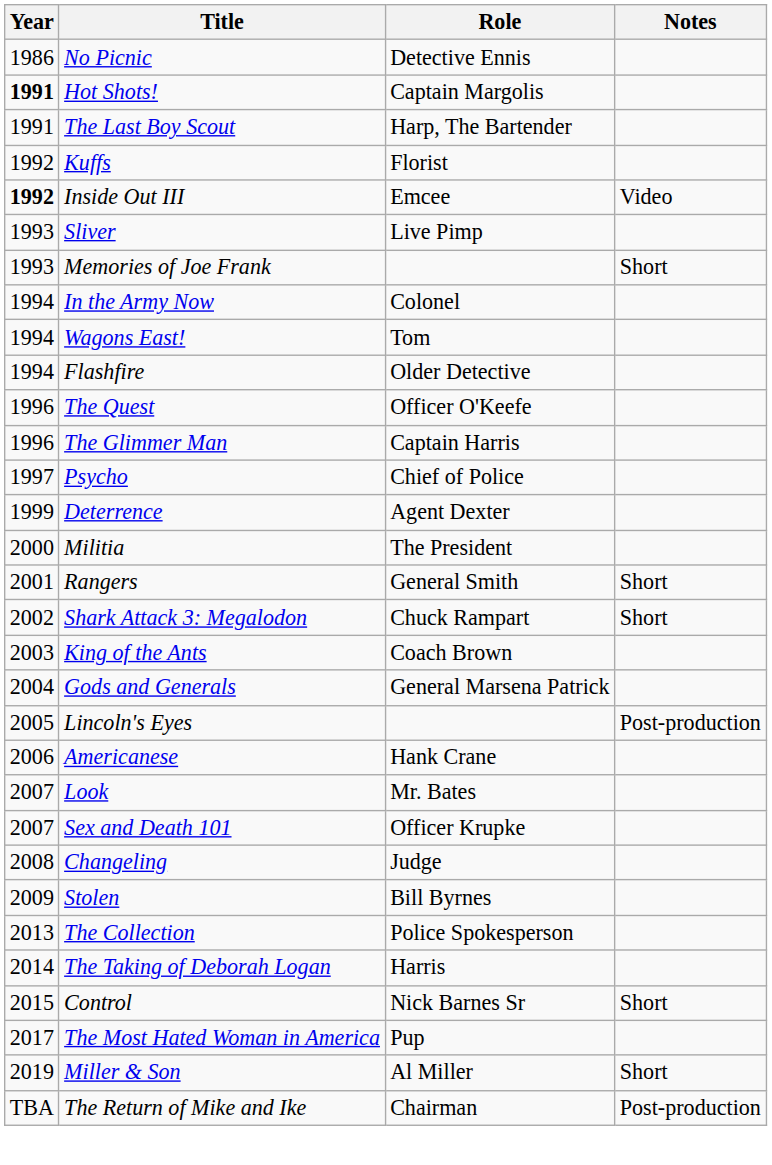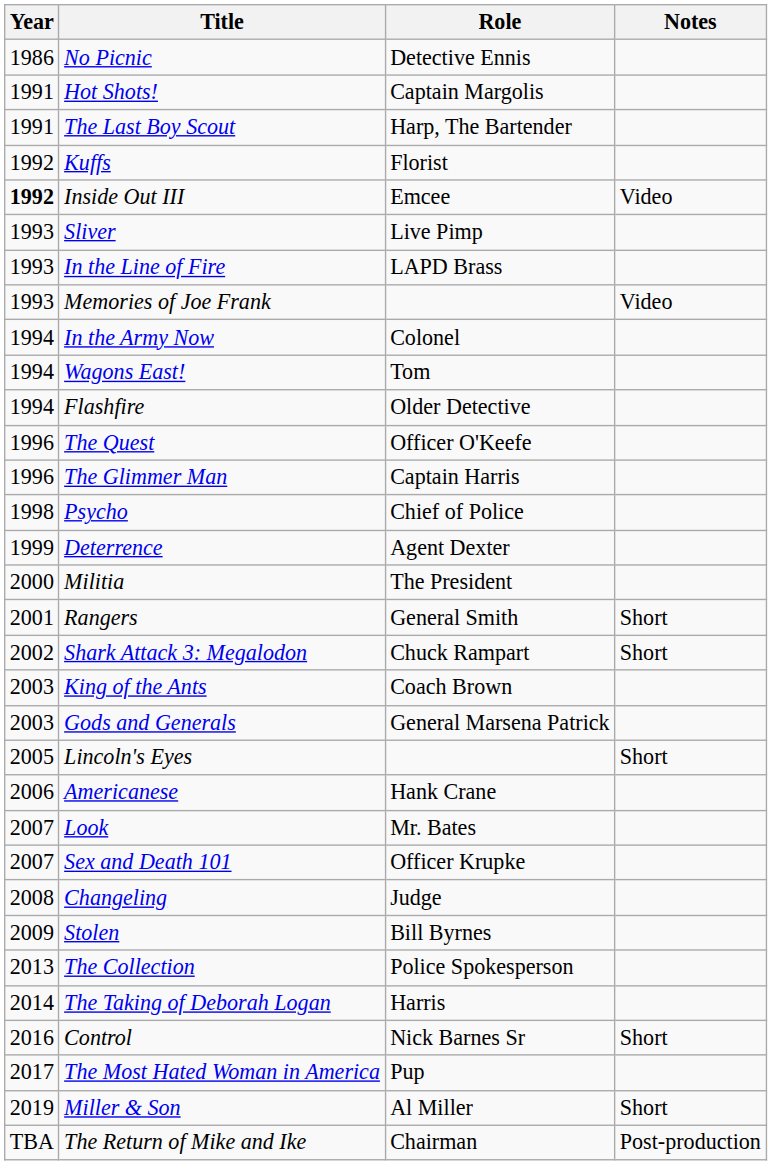Hot Shots! | Year: bold -> normal
+ row: 1993 | In the Line of Fire | LAPD Brass
Memories of Joe Frank | Notes: Short -> Video
Psycho | Year: 1997 -> 1998
Gods and Generals | Year: 2004 -> 2003
Lincoln's Eyes | Notes: Post-production -> Short
Control | Year: 2015 -> 2016
